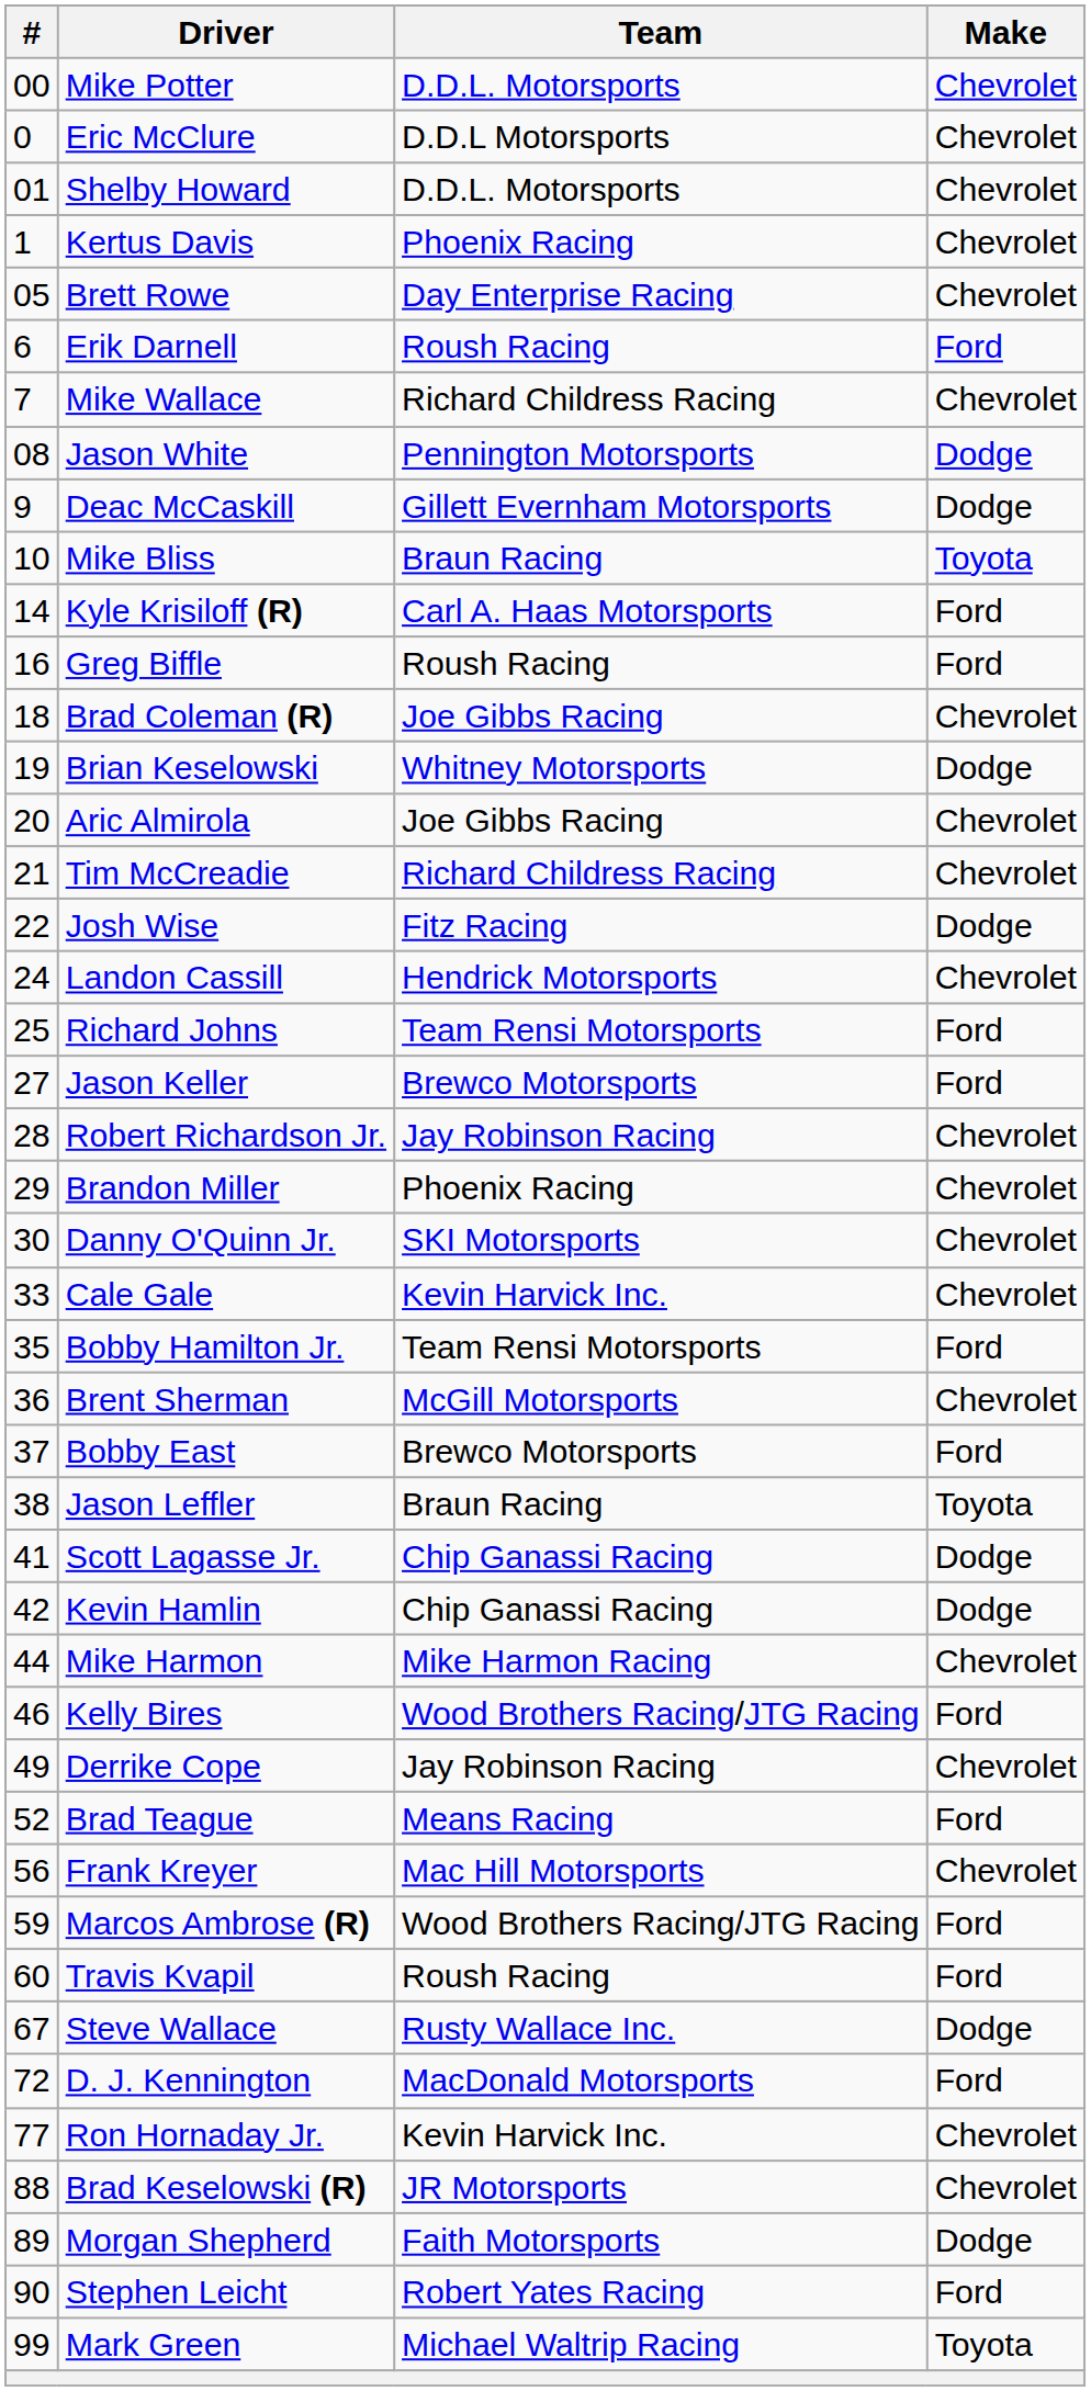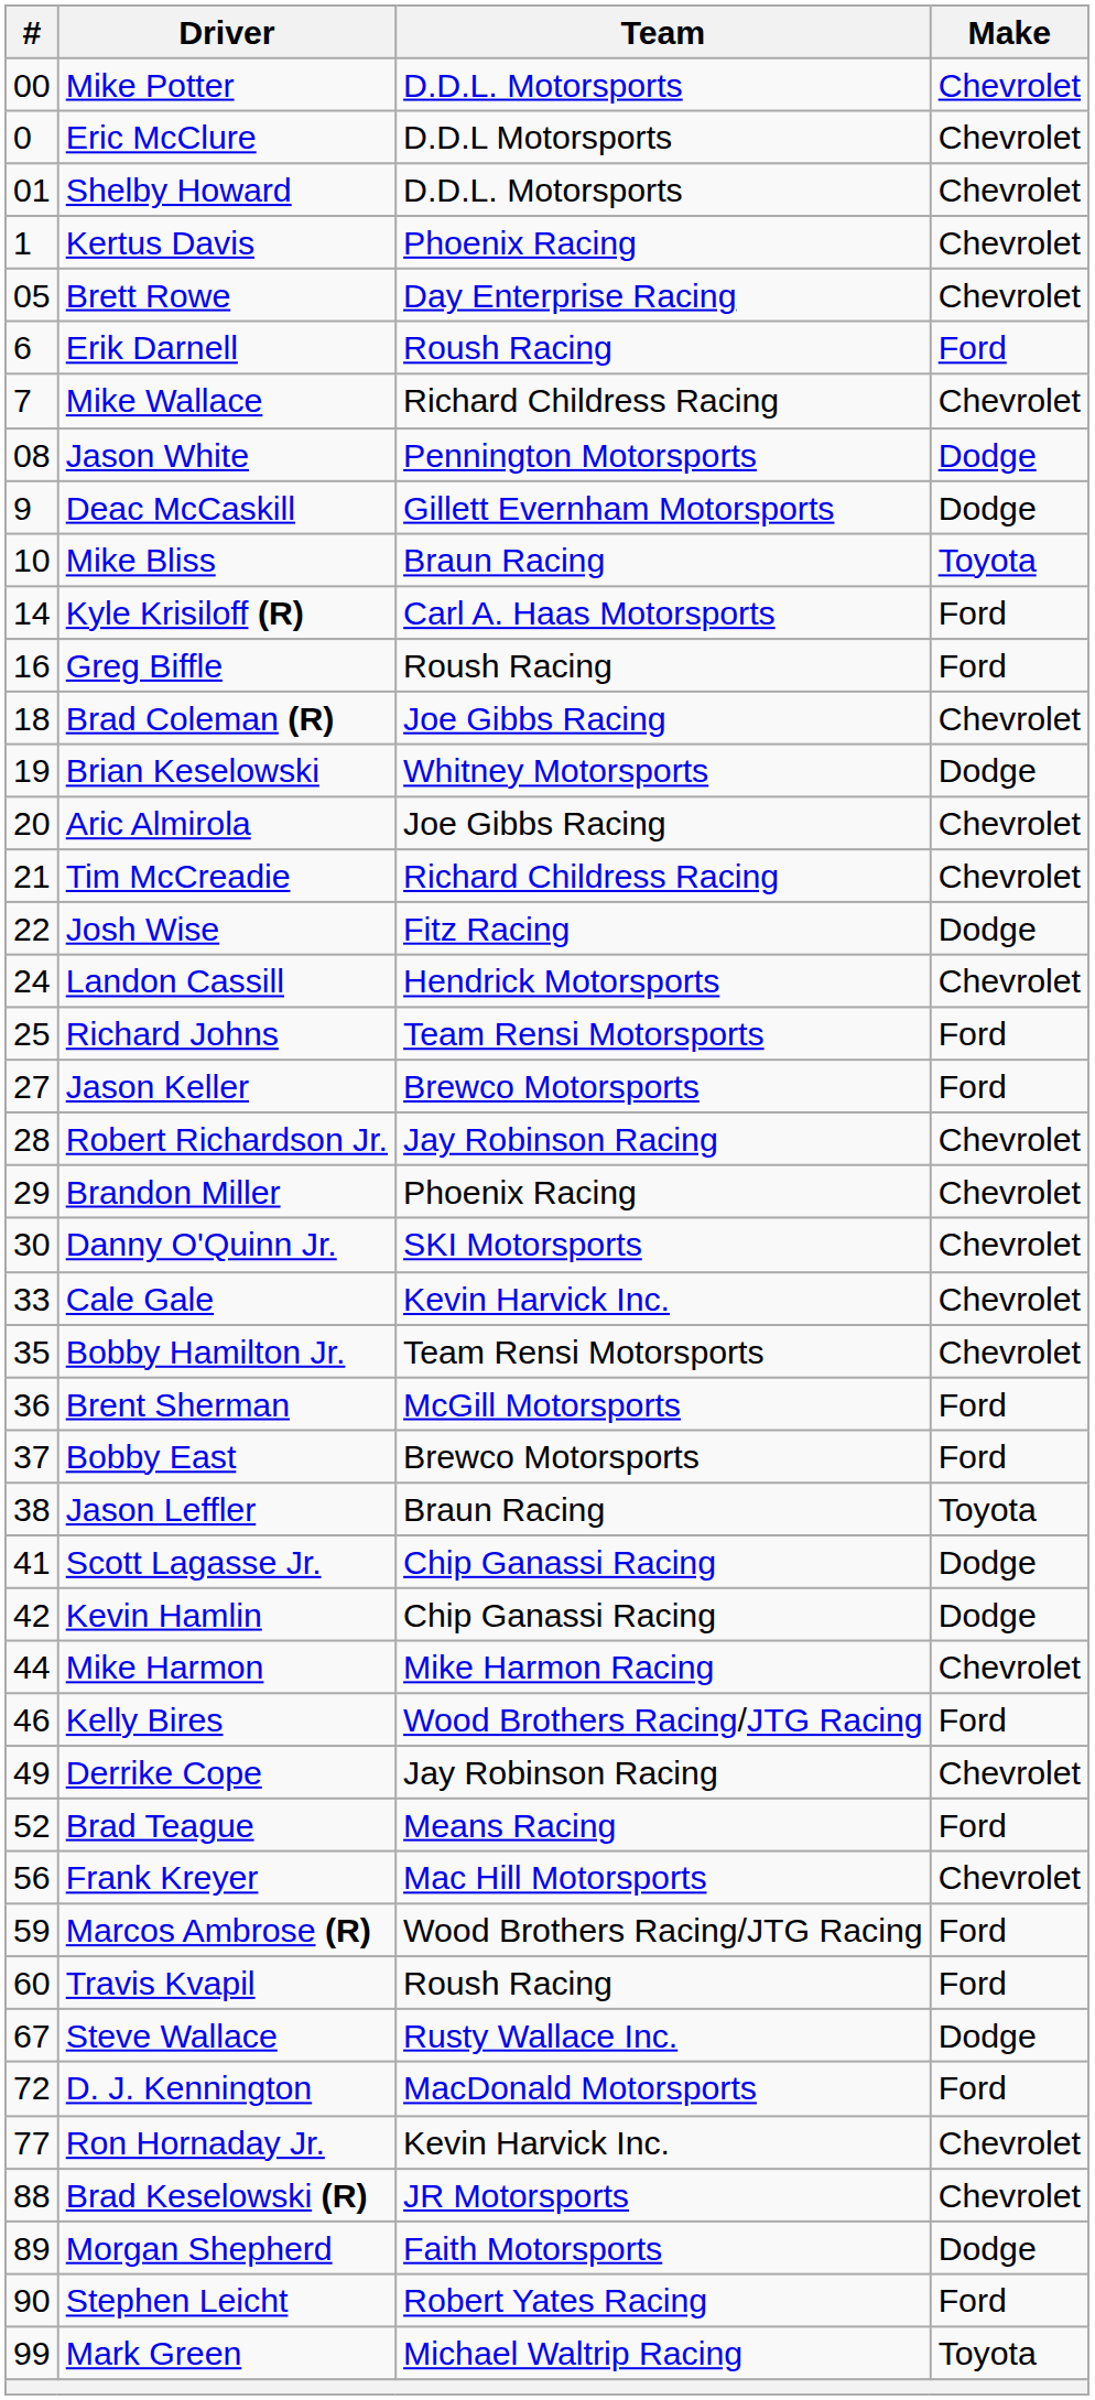Bobby Hamilton Jr. | Make: Ford -> Chevrolet
Brent Sherman | Make: Chevrolet -> Ford
